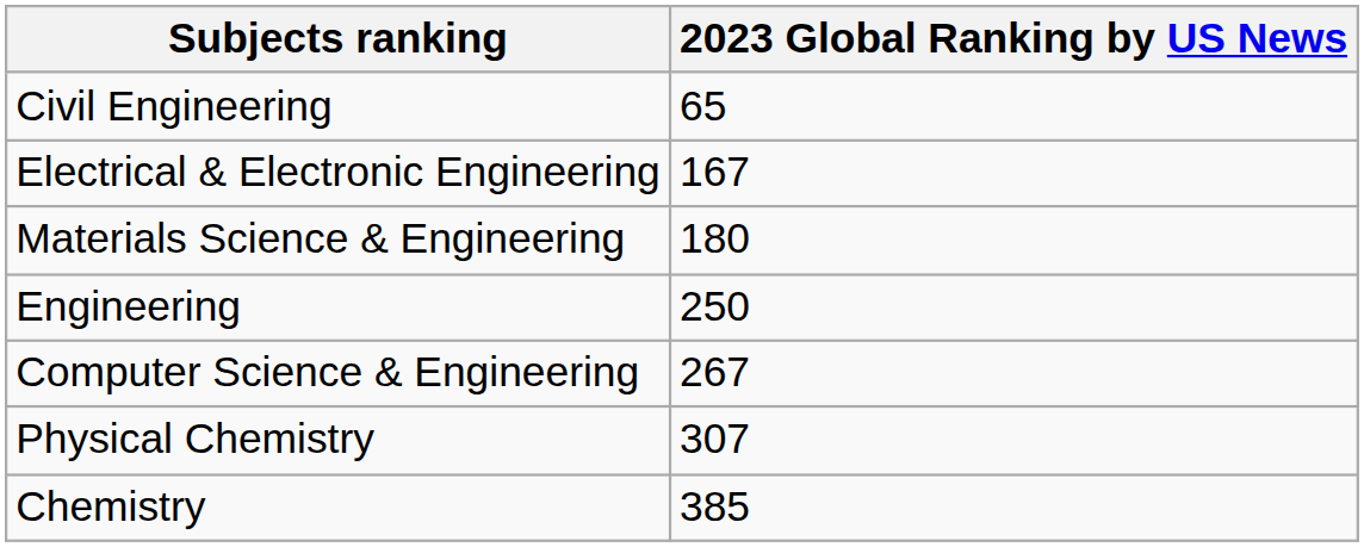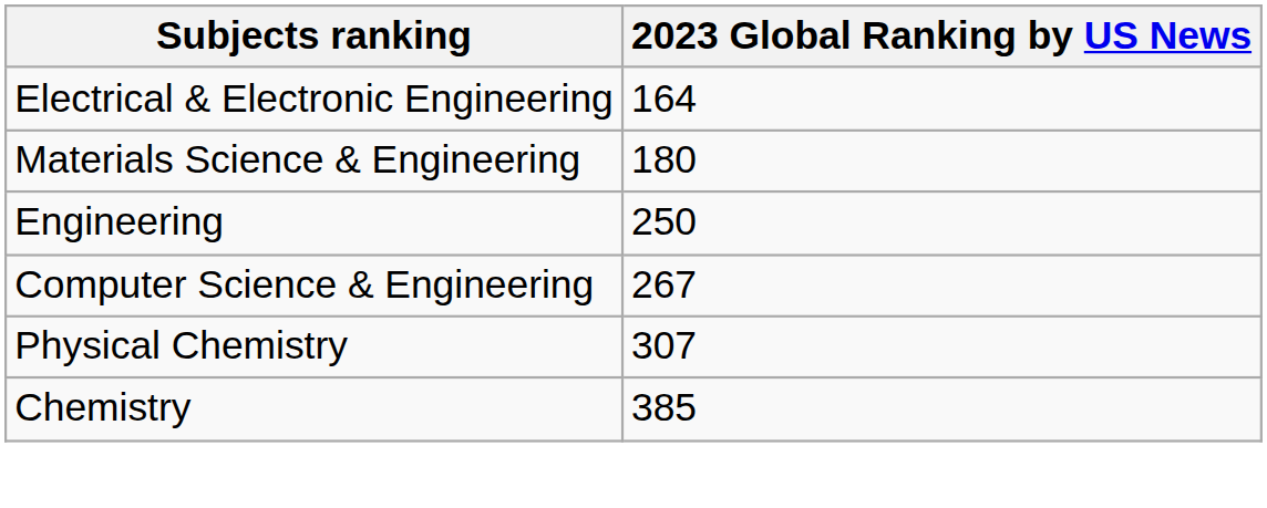- row: Civil Engineering | 65
Electrical & Electronic Engineering | 2023 Global Ranking by US News: 167 -> 164
